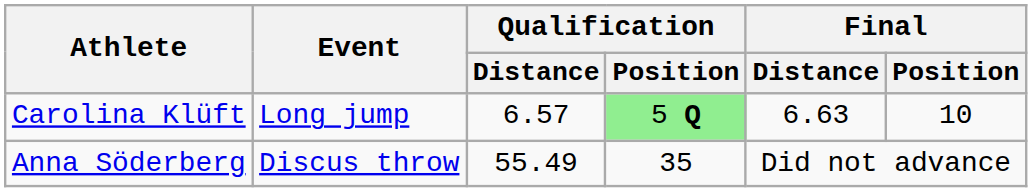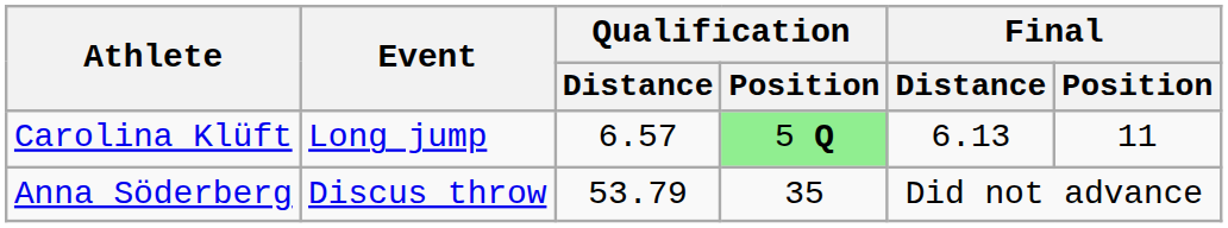Carolina Klüft | Final / Distance: 6.63 -> 6.13
Carolina Klüft | Final / Position: 10 -> 11
Anna Söderberg | Qualification / Distance: 55.49 -> 53.79
